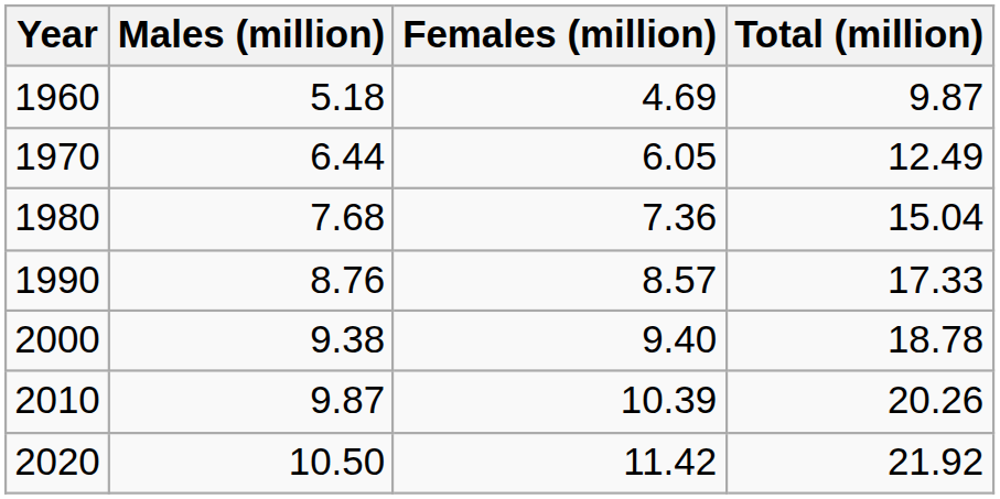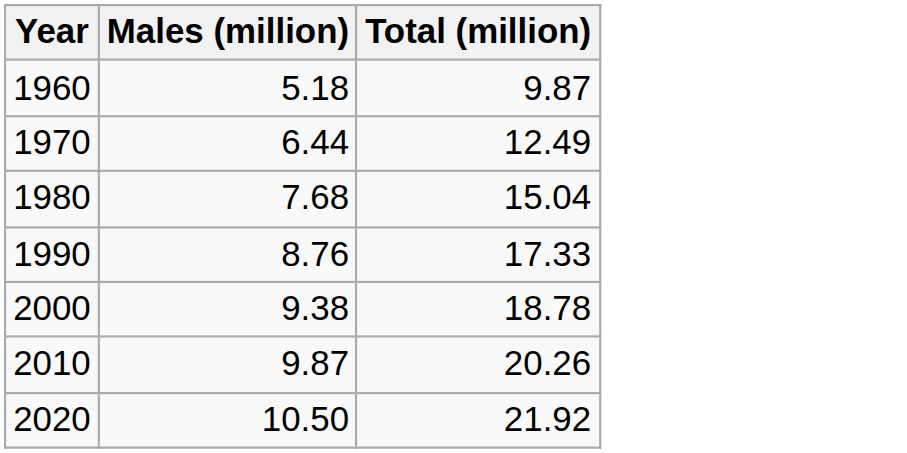- column: Females (million) | 4.69 | 6.05 | 7.36 | 8.57 | 9.40 | 10.39 | 11.42
